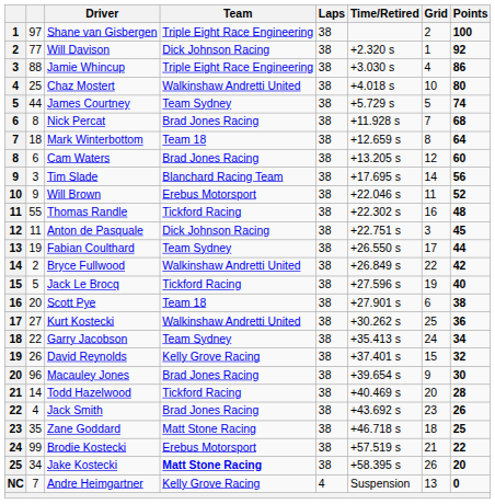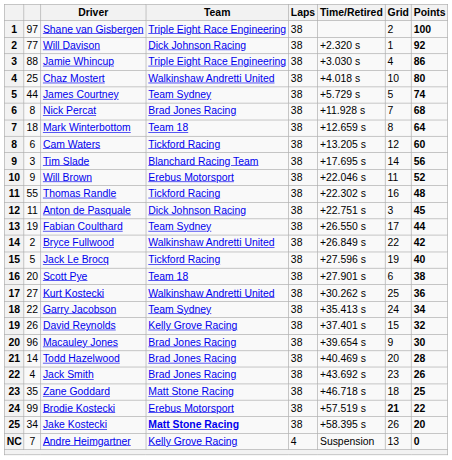Cam Waters | Team: Brad Jones Racing -> Tickford Racing
Todd Hazelwood | Team: Tickford Racing -> Brad Jones Racing
Brodie Kostecki | Grid: normal -> bold
